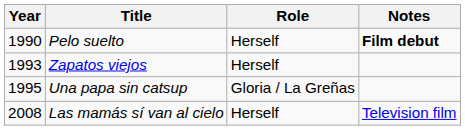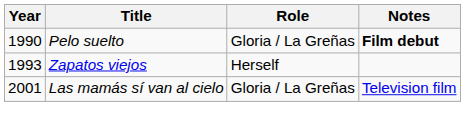Pelo suelto | Role: Herself -> Gloria / La Greñas
- row: 1995 | Una papa sin catsup | Gloria / La Greñas
Las mamás sí van al cielo | Year: 2008 -> 2001
Las mamás sí van al cielo | Role: Herself -> Gloria / La Greñas
